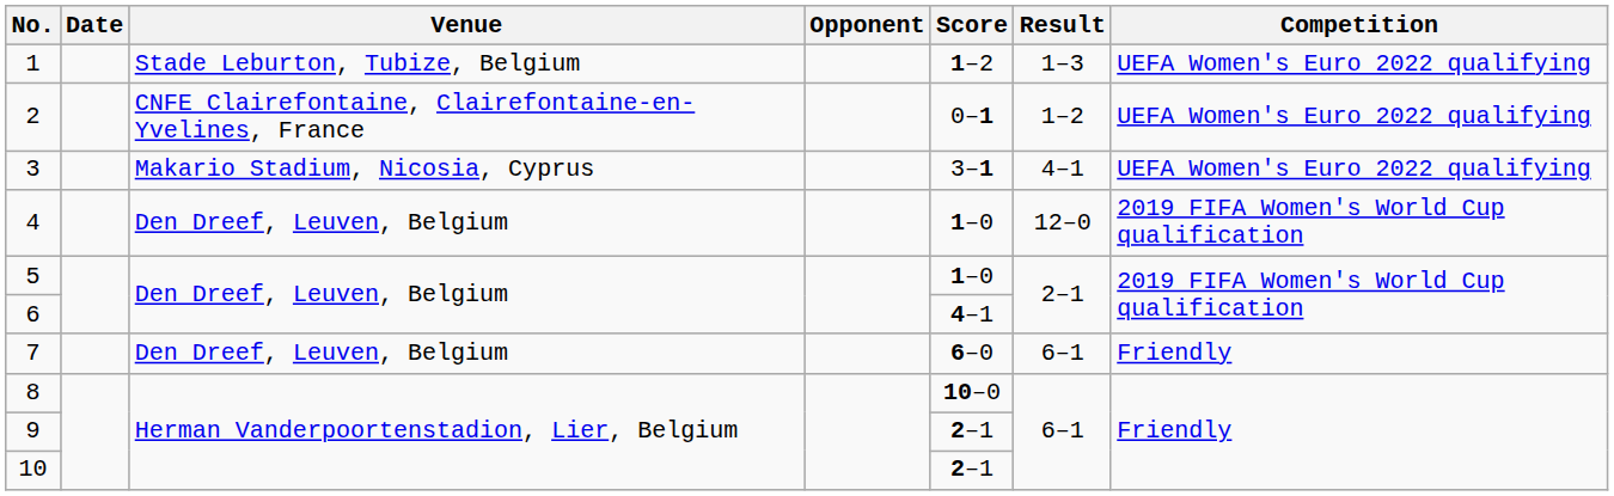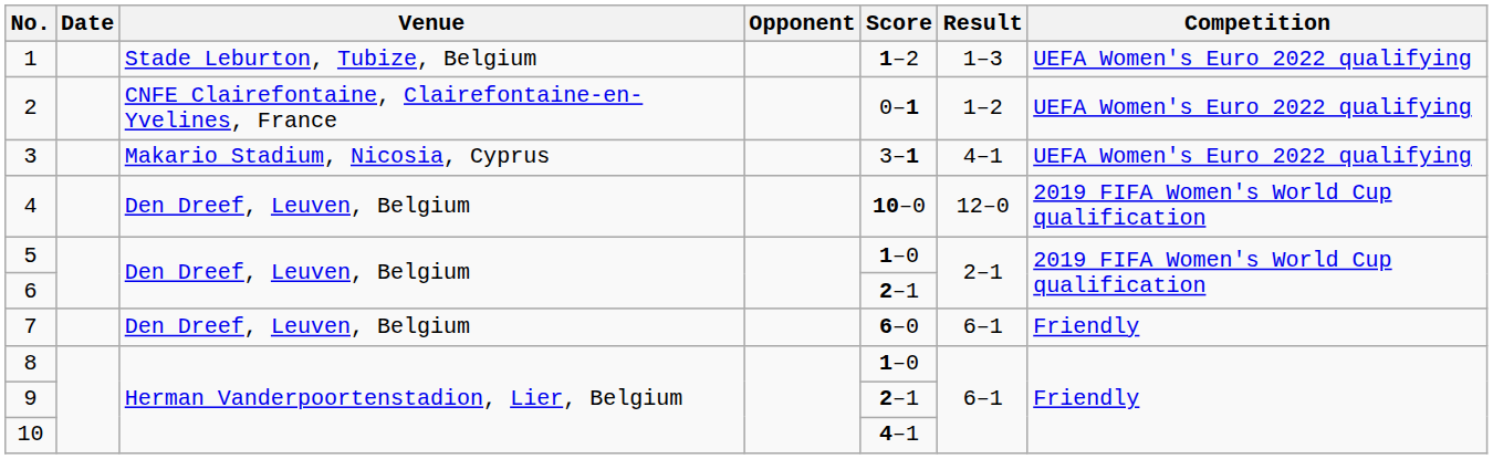4 | Score: 1–0 -> 10–0
6 | Score: 4–1 -> 2–1
8 | Score: 10–0 -> 1–0
10 | Score: 2–1 -> 4–1
